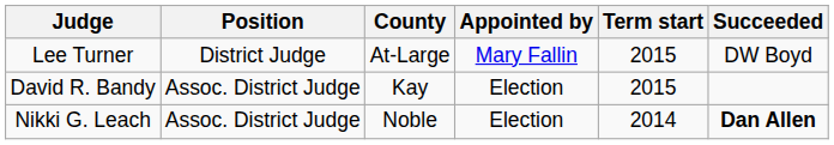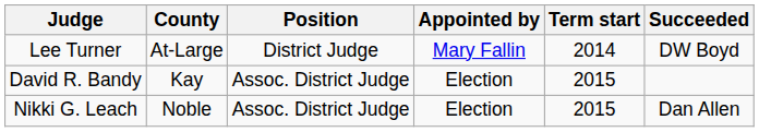columns swapped: Position <-> County
Lee Turner | Term start: 2015 -> 2014
Nikki G. Leach | Term start: 2014 -> 2015
Nikki G. Leach | Succeeded: bold -> normal
